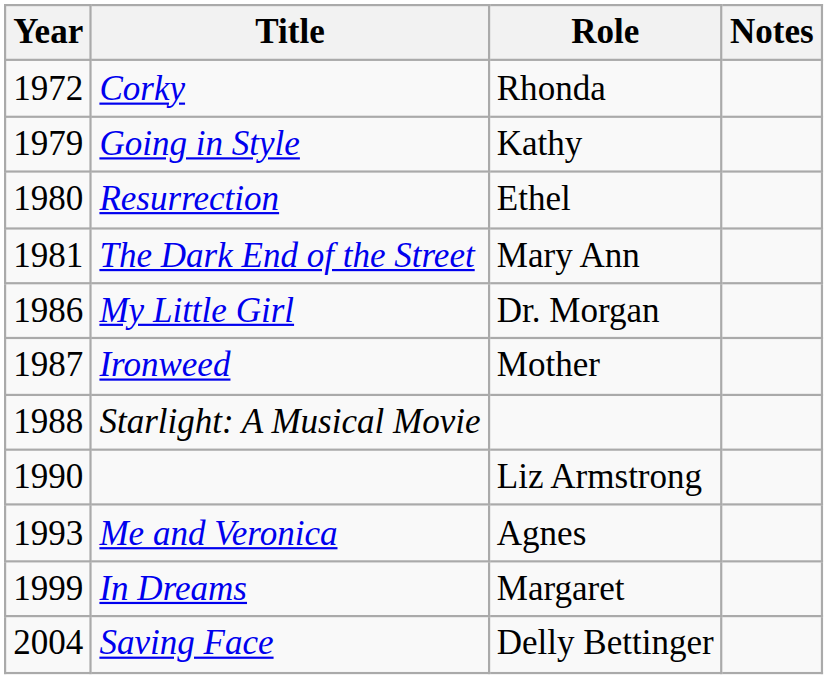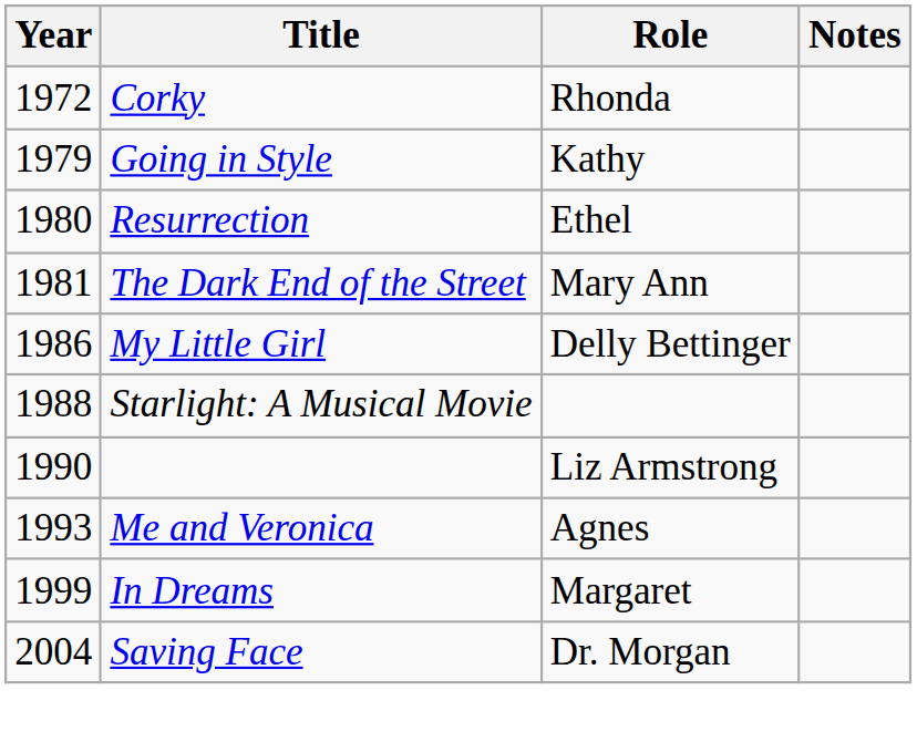My Little Girl | Role: Dr. Morgan -> Delly Bettinger
- row: 1987 | Ironweed | Mother
Saving Face | Role: Delly Bettinger -> Dr. Morgan
